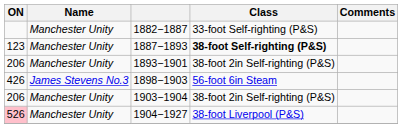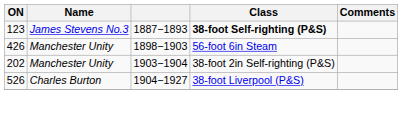- row: Manchester Unity | 1882−1887 | 33-foot Self-righting (P&S)
1887−1893 | Name: Manchester Unity -> James Stevens No.3
- row: 206 | Manchester Unity | 1893−1901 | 38-foot 2in Self-righting (P&S)
1898−1903 | Name: James Stevens No.3 -> Manchester Unity
1903−1904 | ON: 206 -> 202
1904−1927 | ON: pink background -> no background
1904−1927 | Name: Manchester Unity -> Charles Burton
